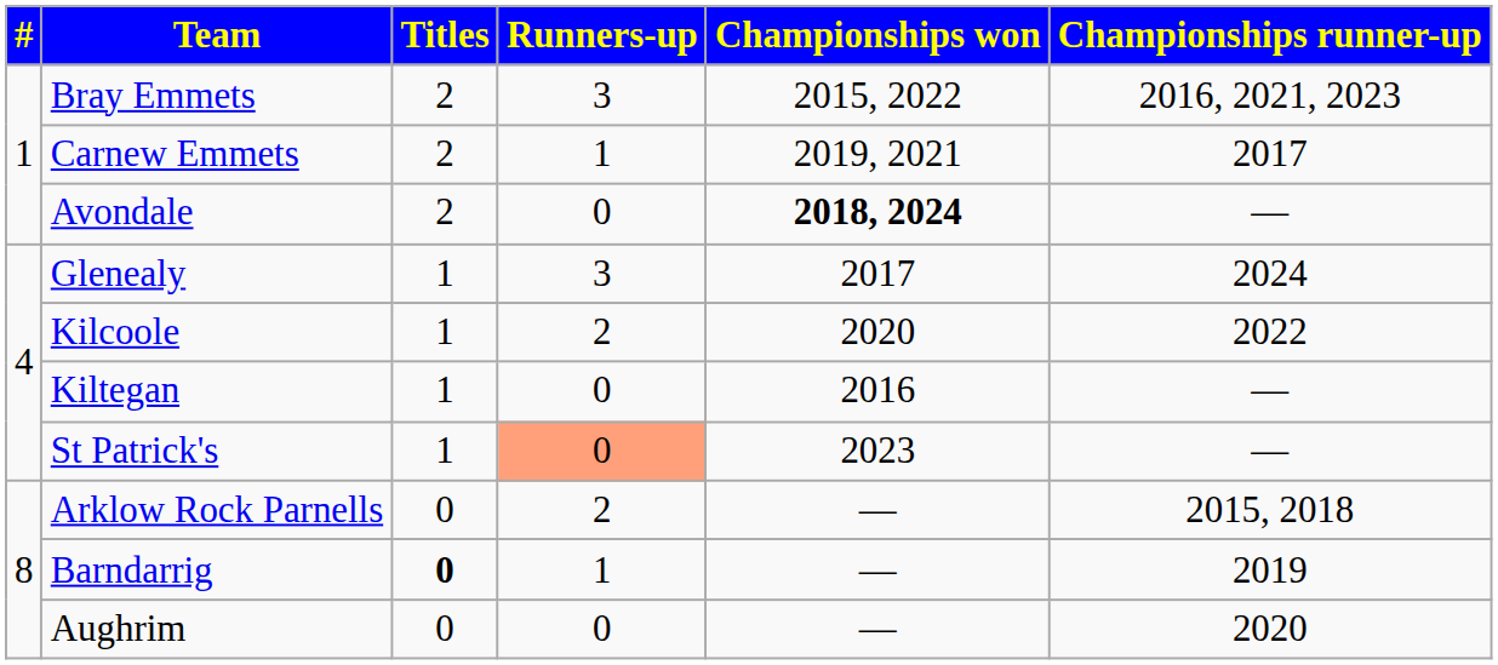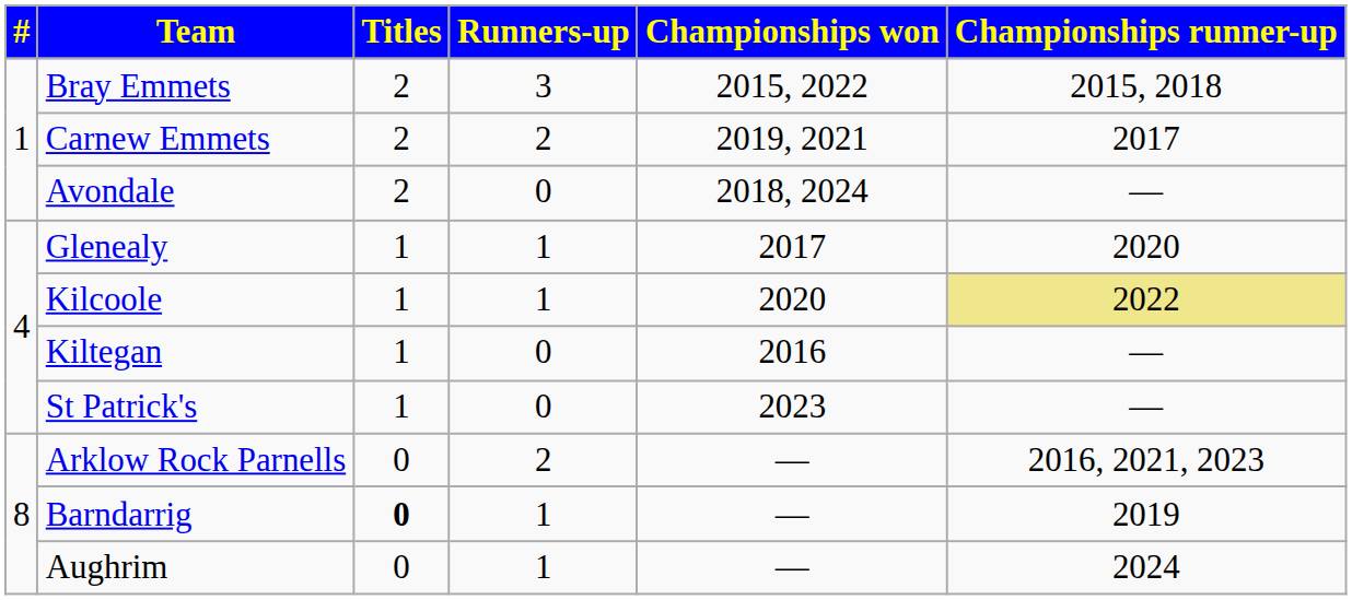Bray Emmets | Championships runner-up: 2016, 2021, 2023 -> 2015, 2018
Carnew Emmets | Runners-up: 1 -> 2
Avondale | Championships won: bold -> normal
Glenealy | Runners-up: 3 -> 1
Glenealy | Championships runner-up: 2024 -> 2020
Kilcoole | Runners-up: 2 -> 1
Kilcoole | Championships runner-up: no background -> khaki background
St Patrick's | Runners-up: lightsalmon background -> no background
Arklow Rock Parnells | Championships runner-up: 2015, 2018 -> 2016, 2021, 2023
Aughrim | Runners-up: 0 -> 1
Aughrim | Championships runner-up: 2020 -> 2024
